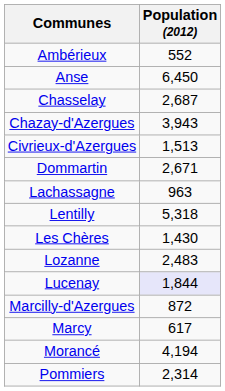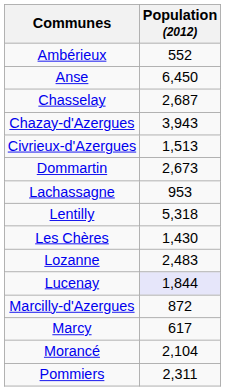Dommartin | Population (2012): 2,671 -> 2,673
Lachassagne | Population (2012): 963 -> 953
Morancé | Population (2012): 4,194 -> 2,104
Pommiers | Population (2012): 2,314 -> 2,311
